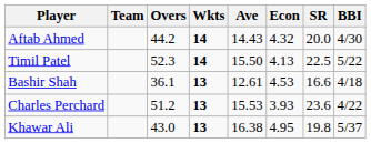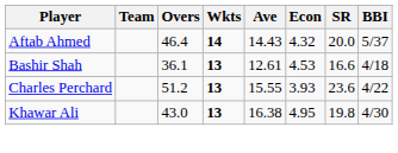Aftab Ahmed | Overs: 44.2 -> 46.4
Aftab Ahmed | BBI: 4/30 -> 5/37
- row: Timil Patel | 52.3 | 14 | 15.50 | 4.13 | 22.5 | 5/22
Charles Perchard | Ave: 15.53 -> 15.55
Khawar Ali | BBI: 5/37 -> 4/30
